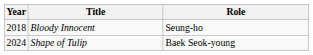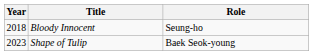Shape of Tulip | Year: 2024 -> 2023
